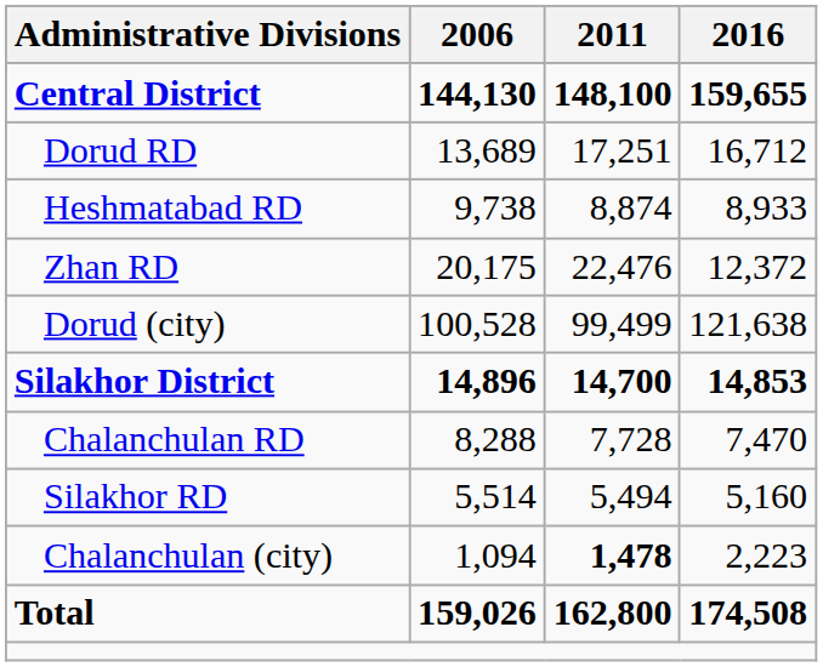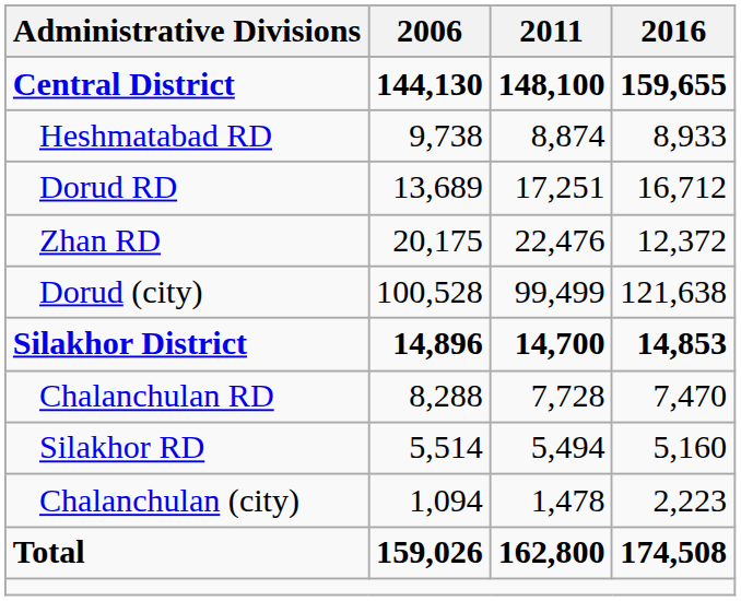rows swapped: Dorud RD <-> Heshmatabad RD
Chalanchulan (city) | 2011: bold -> normal
